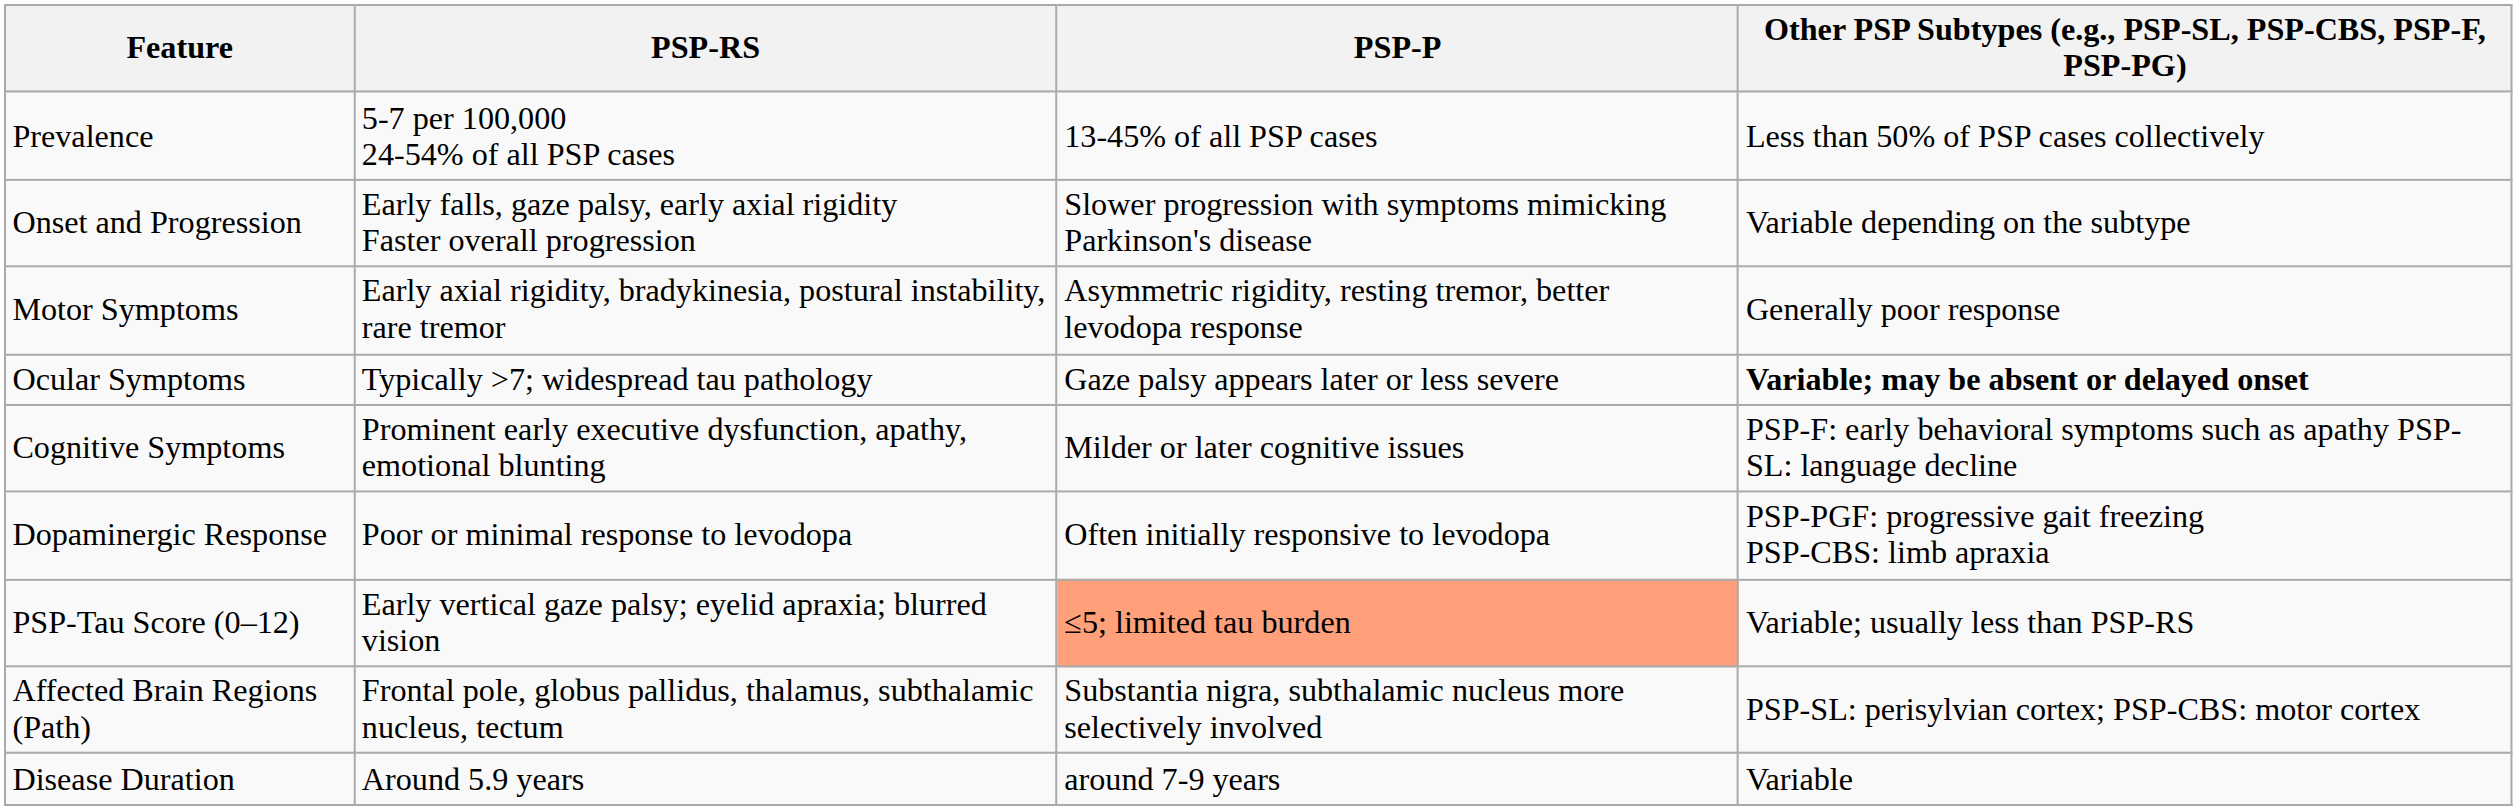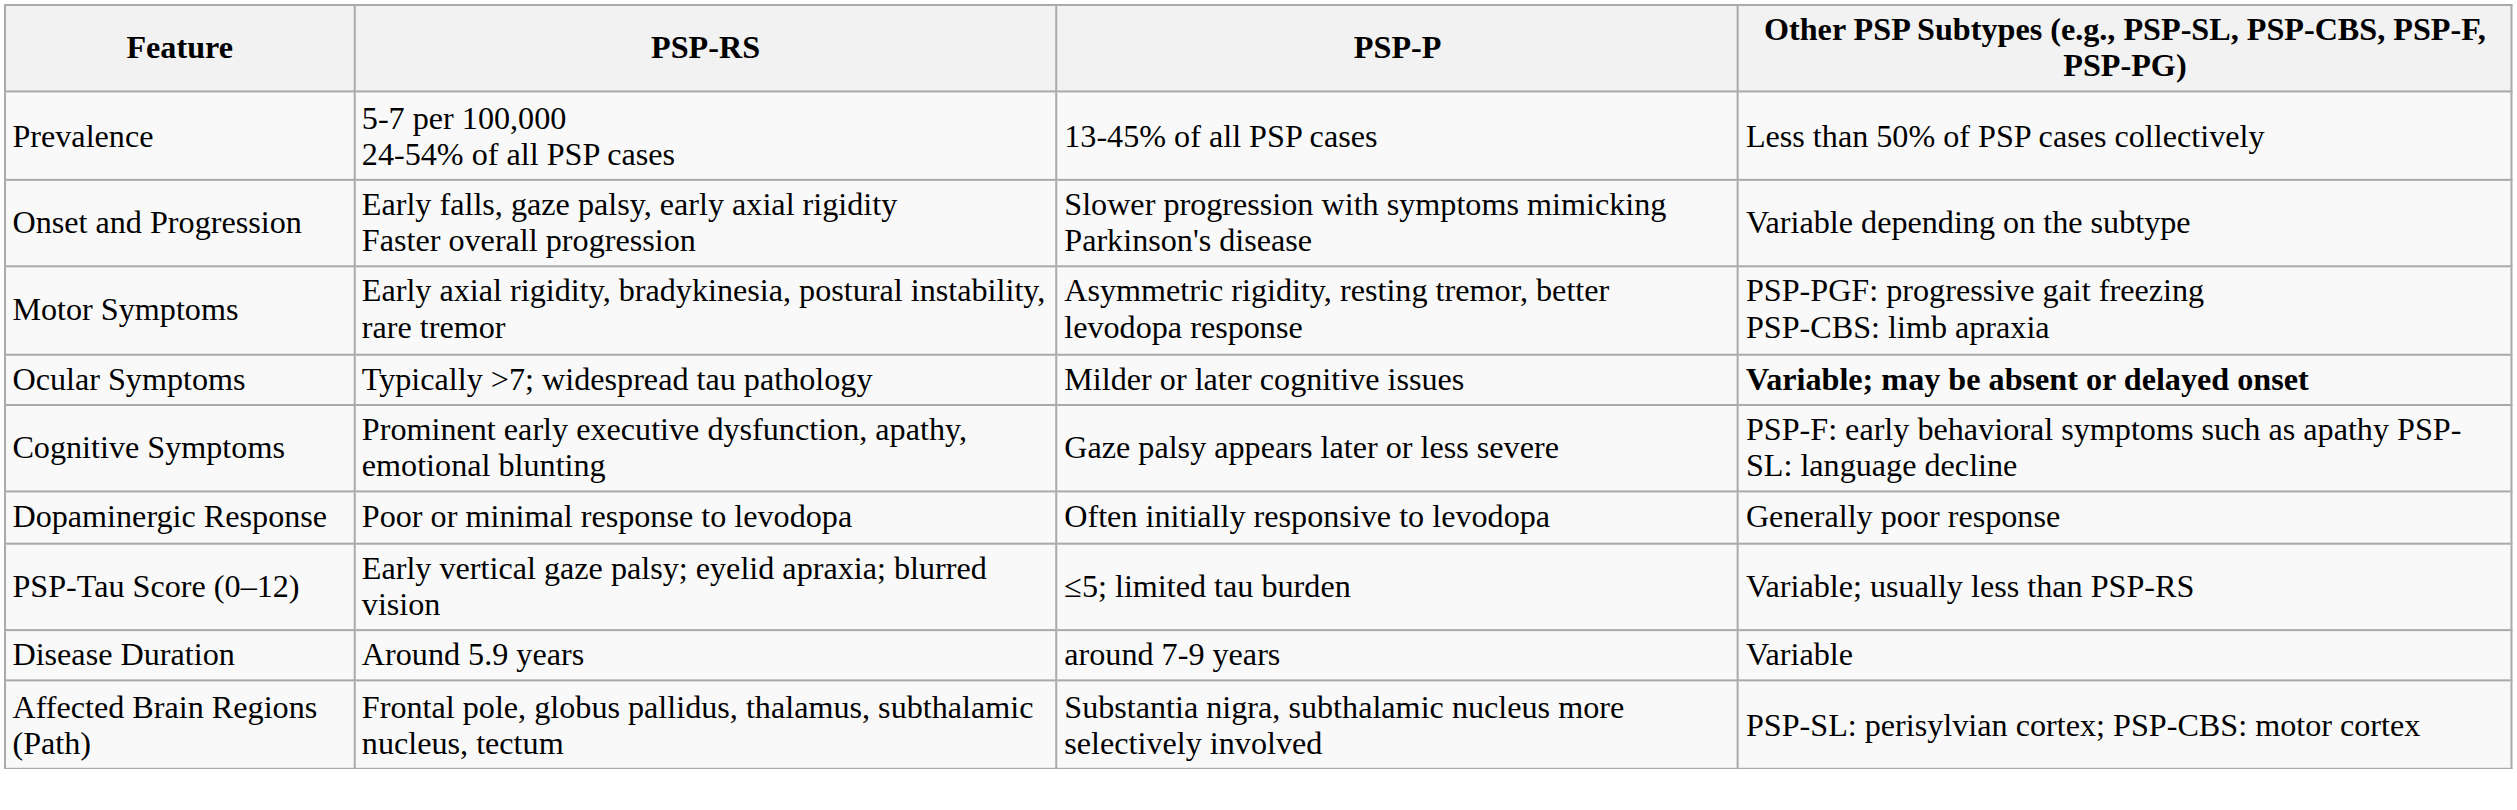Motor Symptoms | Other PSP Subtypes (e.g., PSP-SL, PSP-CBS, PSP-F, PSP-PG): Generally poor response -> PSP-PGF: progressive gait freezing PSP-CBS: limb apraxia
Ocular Symptoms | PSP-P: Gaze palsy appears later or less severe -> Milder or later cognitive issues
Cognitive Symptoms | PSP-P: Milder or later cognitive issues -> Gaze palsy appears later or less severe
Dopaminergic Response | Other PSP Subtypes (e.g., PSP-SL, PSP-CBS, PSP-F, PSP-PG): PSP-PGF: progressive gait freezing PSP-CBS: limb apraxia -> Generally poor response
PSP-Tau Score (0–12) | PSP-P: lightsalmon background -> no background
rows swapped: Affected Brain Regions (Path) <-> Disease Duration
